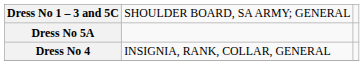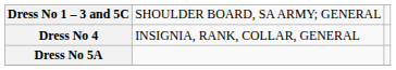rows swapped: Dress No 5A <-> Dress No 4
